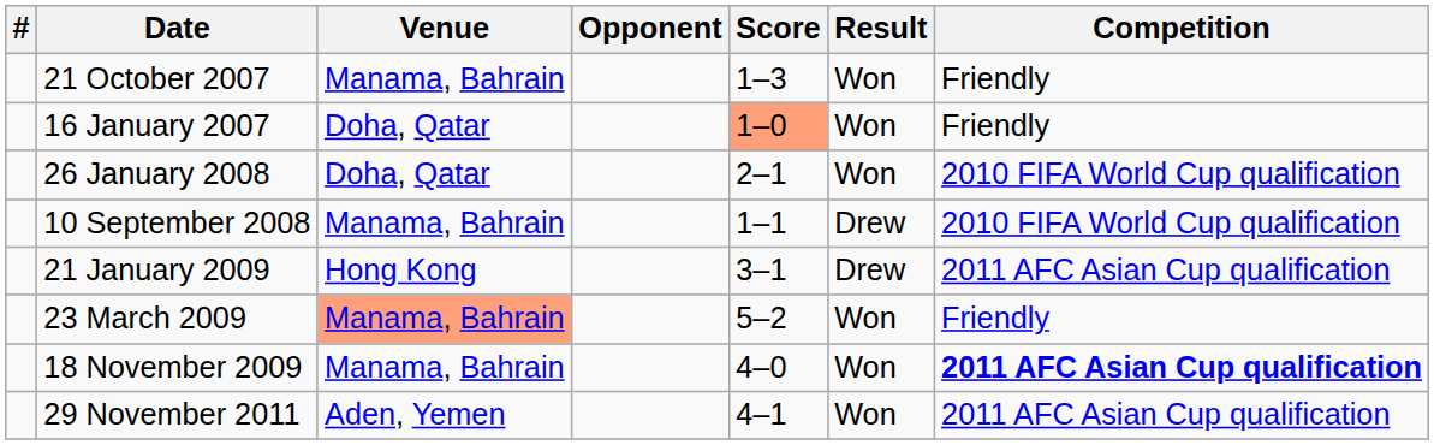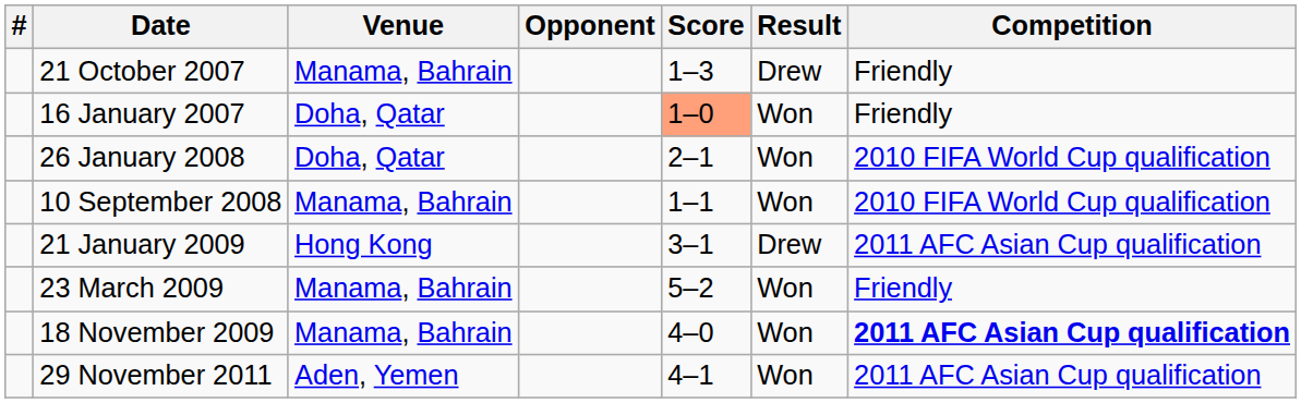21 October 2007 | Result: Won -> Drew
10 September 2008 | Result: Drew -> Won
23 March 2009 | Venue: lightsalmon background -> no background
